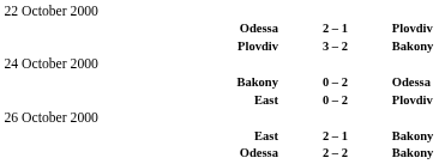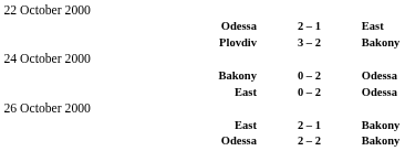Odessa / 2 – 1 | column 3: Plovdiv -> East
East / 0 – 2 | column 3: Plovdiv -> Odessa
